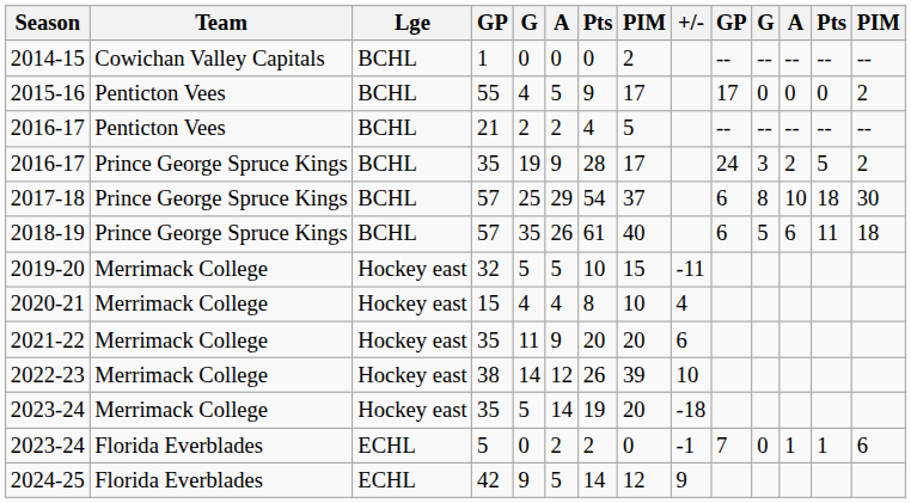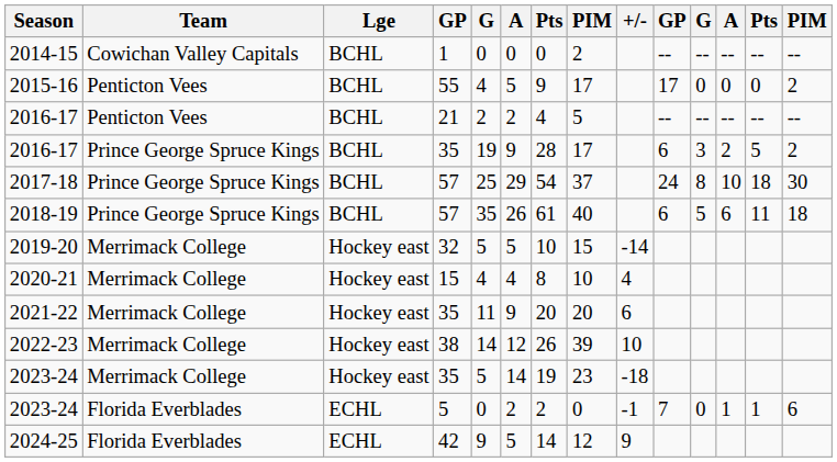2016-17 / 35 | column 10: 24 -> 6
2017-18 | column 10: 6 -> 24
2019-20 | +/-: -11 -> -14
2023-24 / 35 | column 8: 20 -> 23
